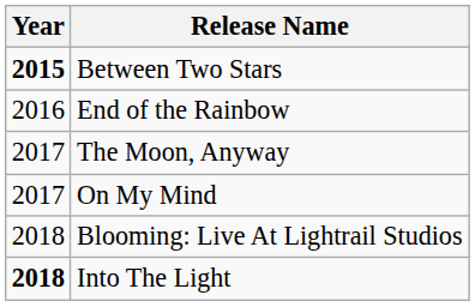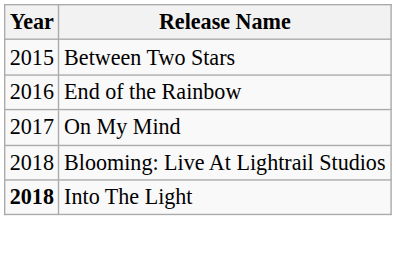Between Two Stars | Year: bold -> normal
- row: 2017 | The Moon, Anyway
